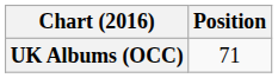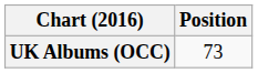UK Albums (OCC) | Position: 71 -> 73
